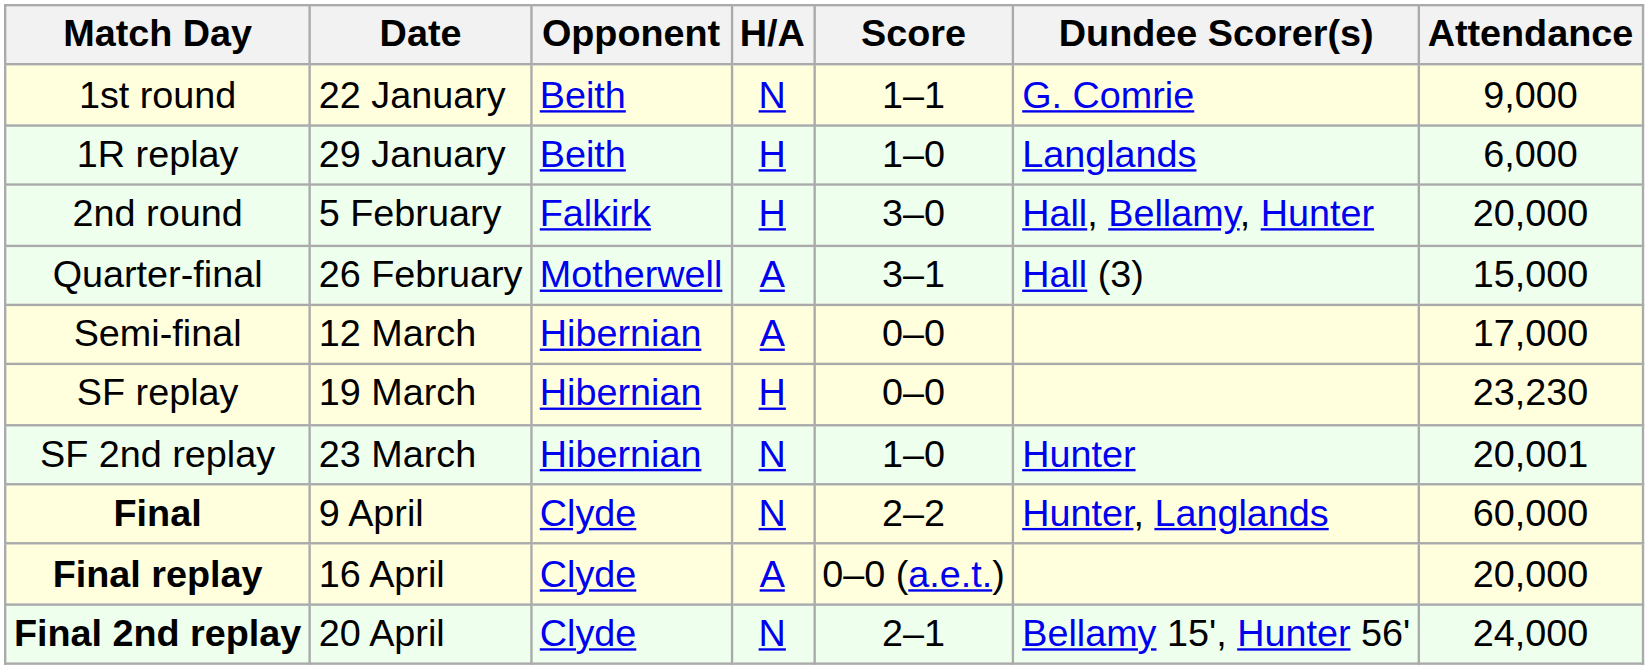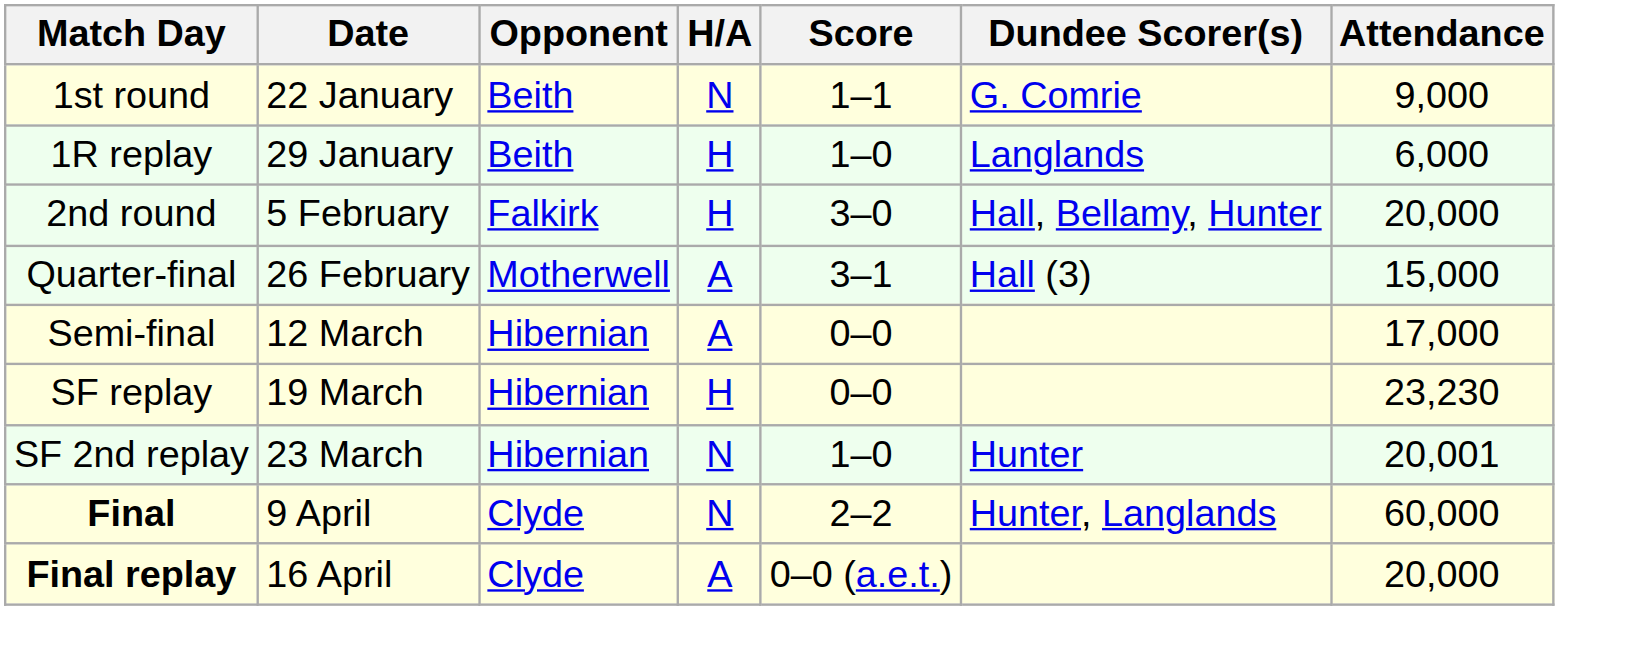- row: Final 2nd replay | 20 April | Clyde | N | 2–1 | Bellamy 15', Hunter 56' | 24,000
